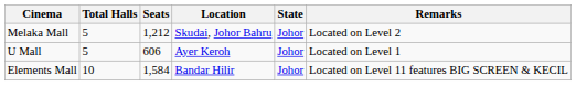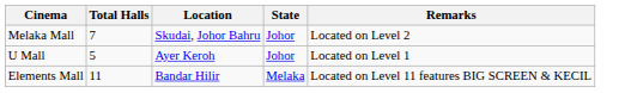- column: Seats | 1,212 | 606 | 1,584
Melaka Mall | Total Halls: 5 -> 7
Elements Mall | Total Halls: 10 -> 11
Elements Mall | State: Johor -> Melaka
